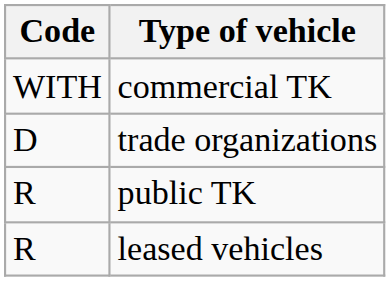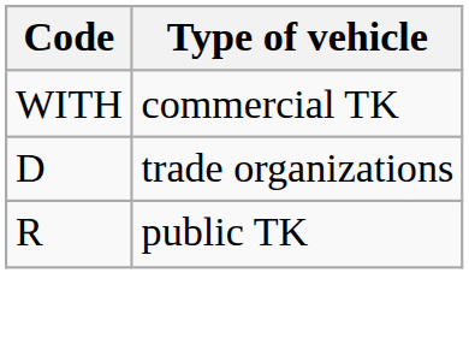- row: R | leased vehicles
